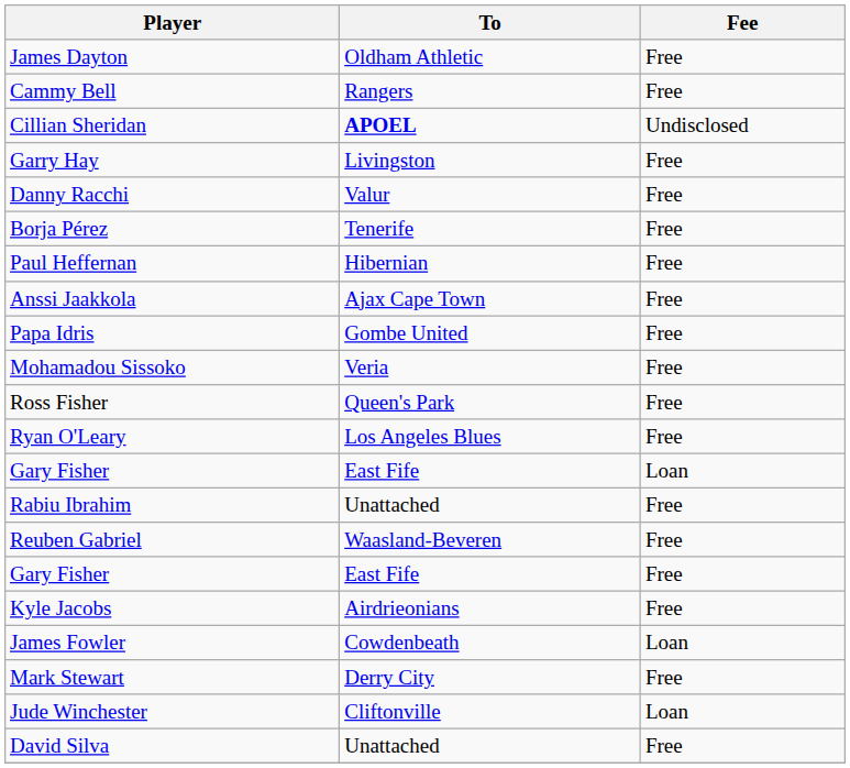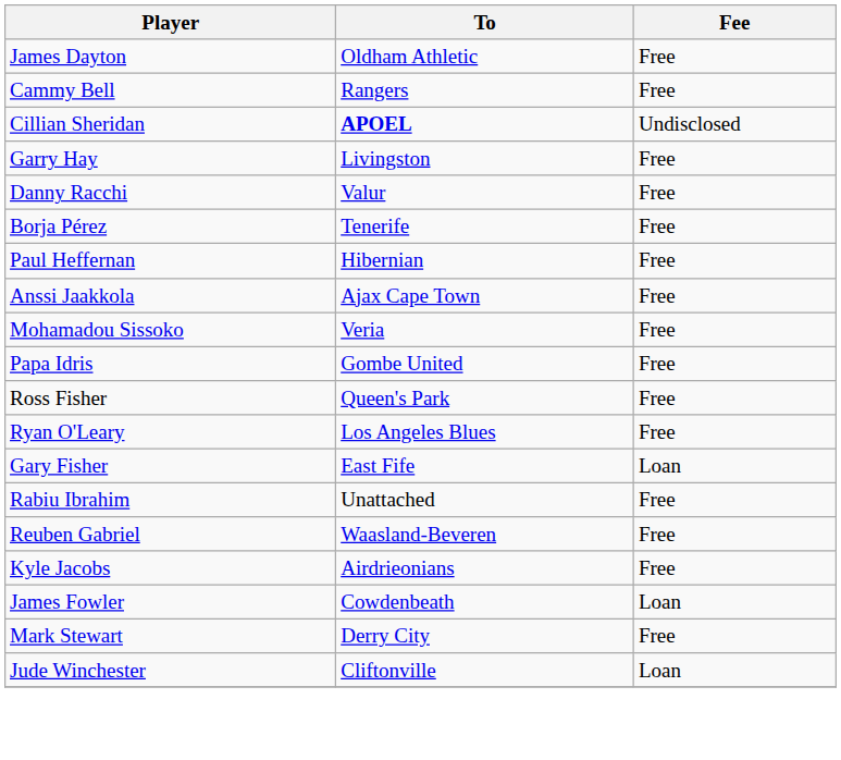rows swapped: Mohamadou Sissoko <-> Papa Idris
- row: Gary Fisher | East Fife | Free
- row: David Silva | Unattached | Free
